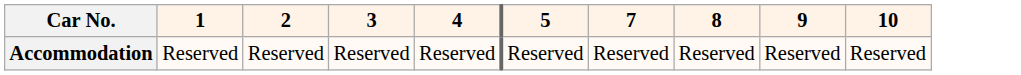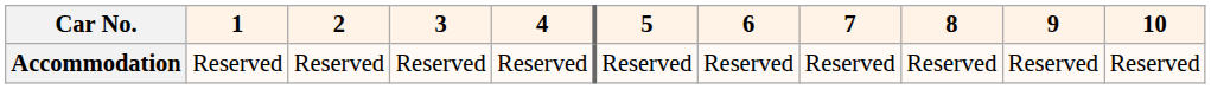+ column: 6 | Reserved
